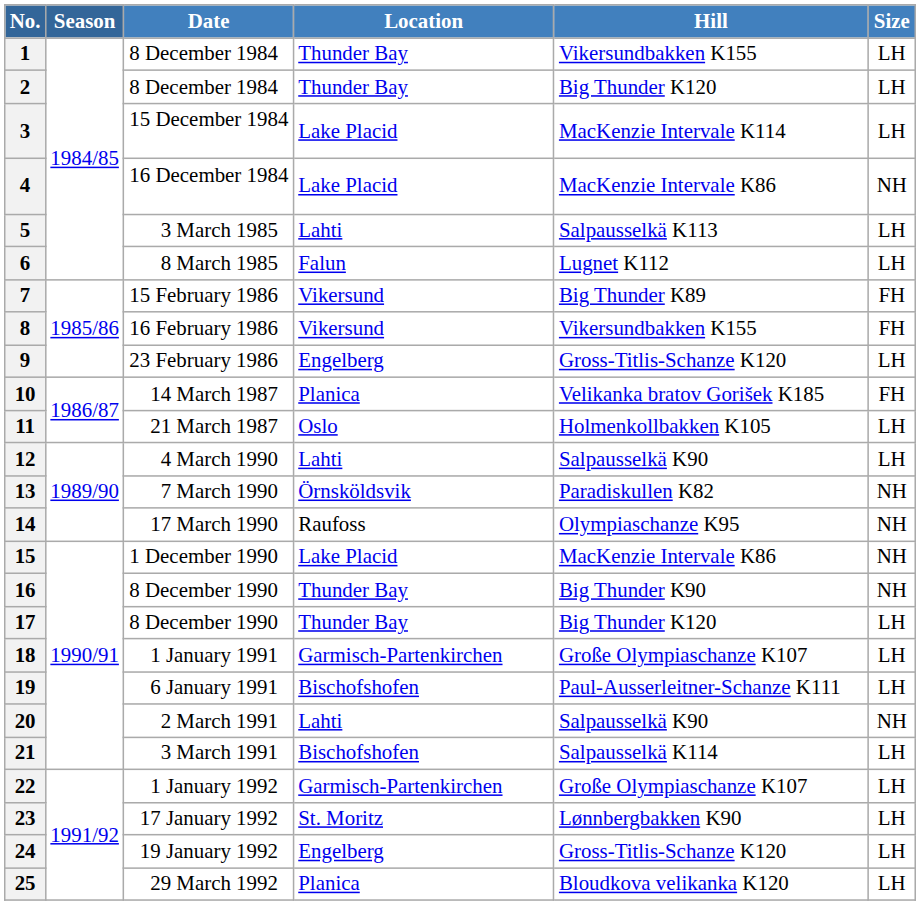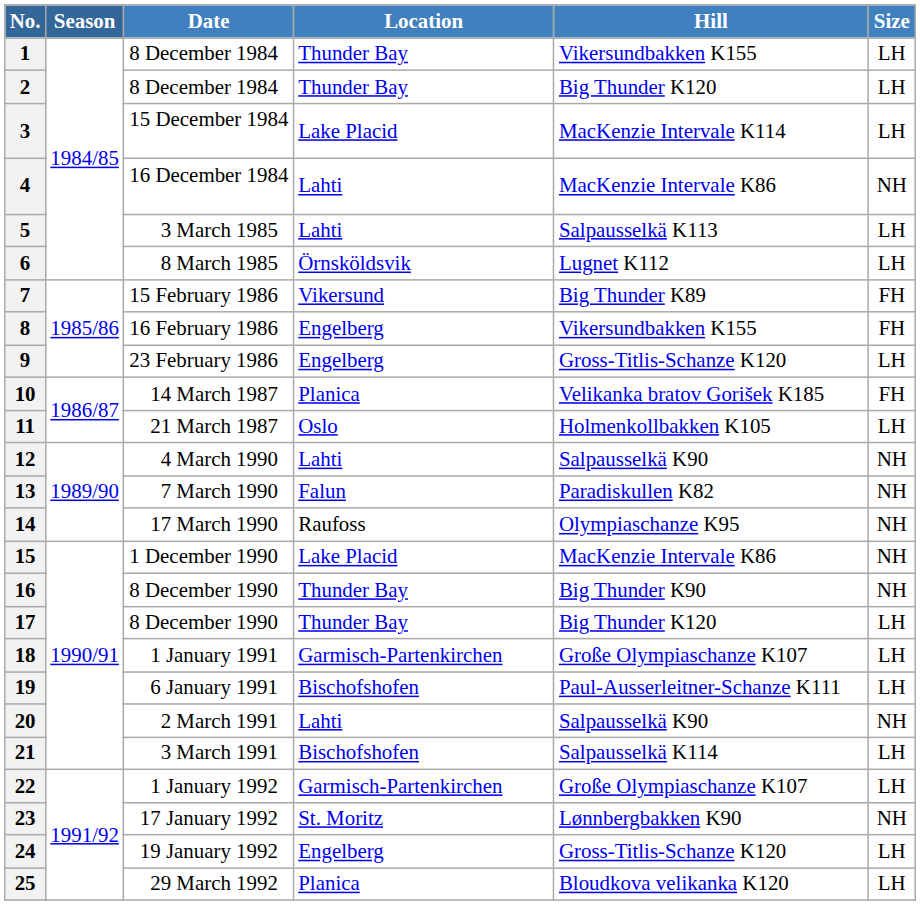4 | Location: Lake Placid -> Lahti
6 | Location: Falun -> Örnsköldsvik
8 | Location: Vikersund -> Engelberg
12 | Size: LH -> NH
13 | Location: Örnsköldsvik -> Falun
23 | Size: LH -> NH
